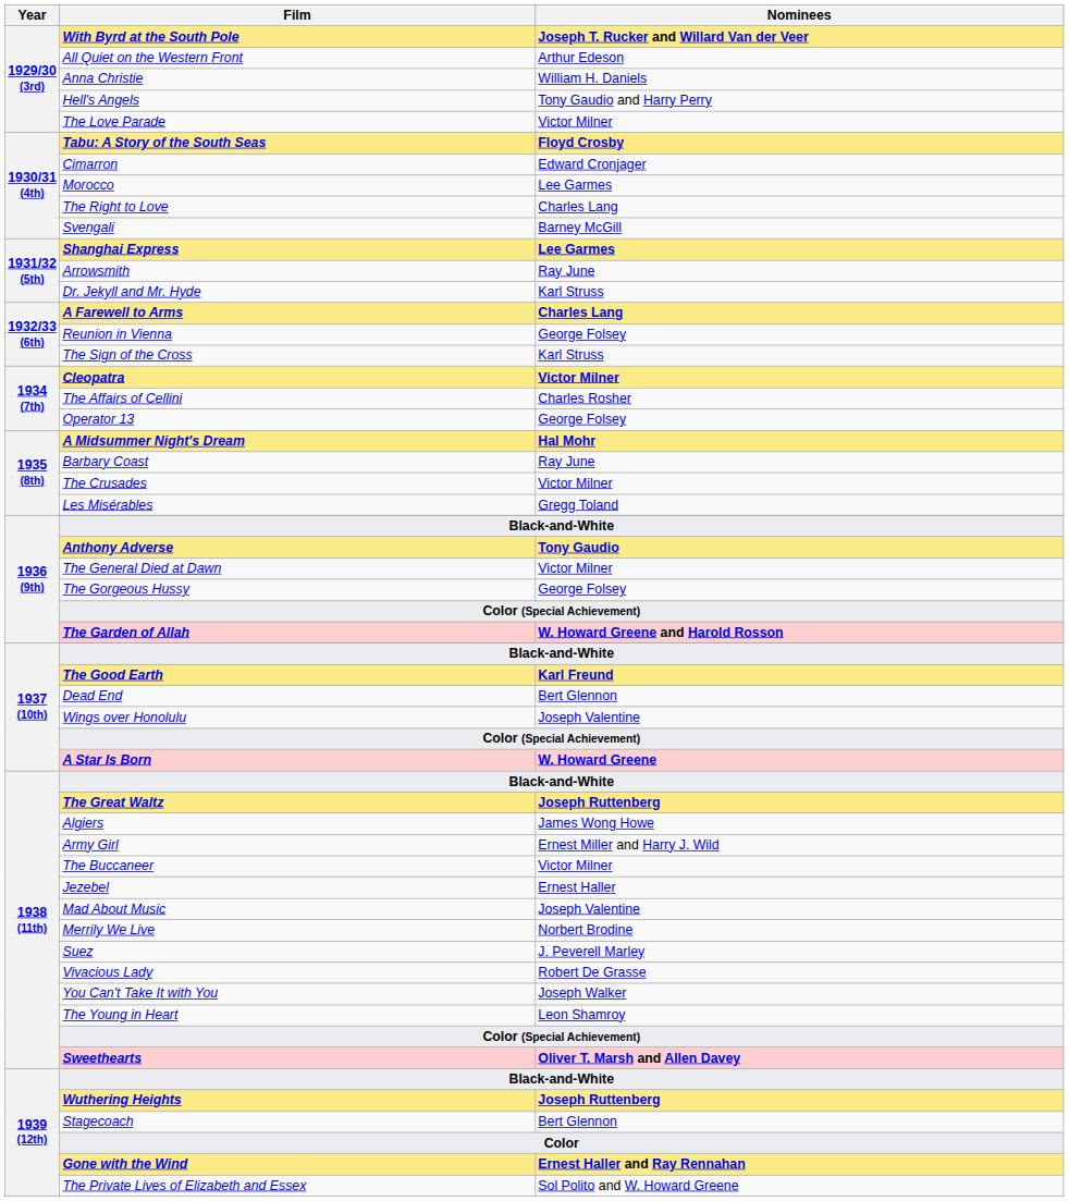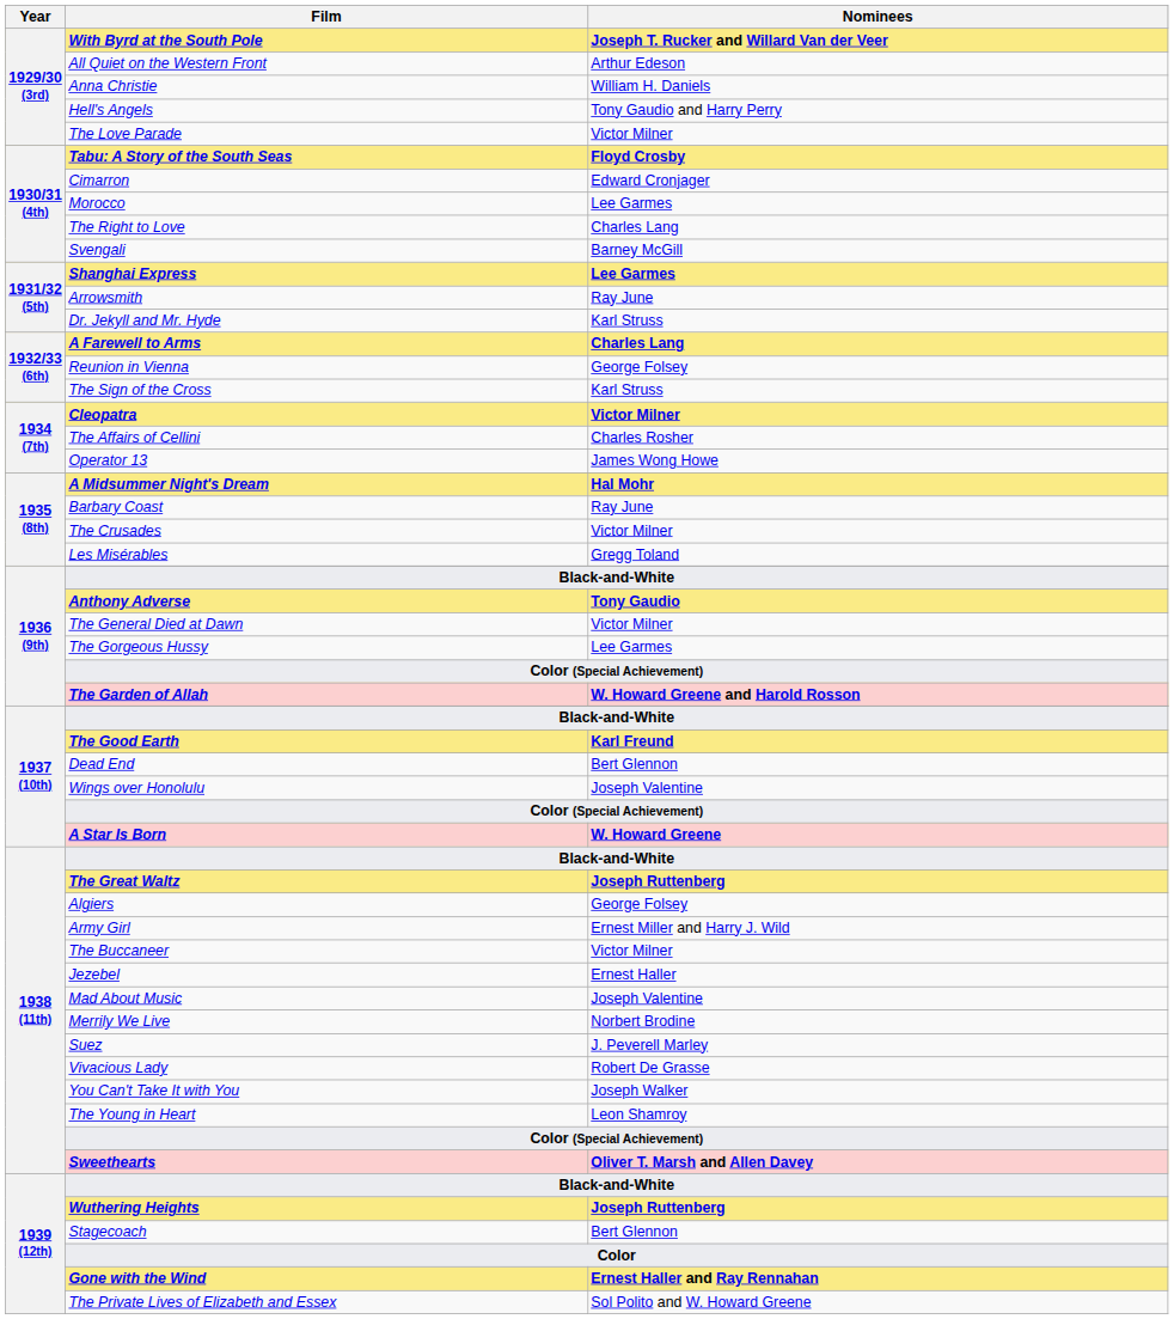Operator 13 | Nominees: George Folsey -> James Wong Howe
The Gorgeous Hussy | Nominees: George Folsey -> Lee Garmes
Algiers | Nominees: James Wong Howe -> George Folsey
